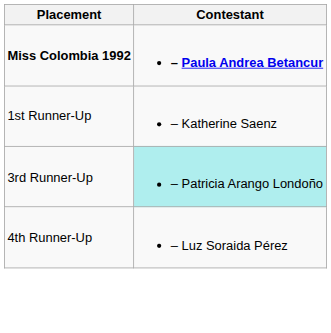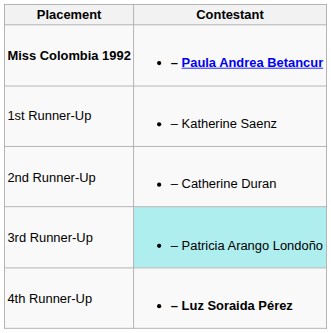+ row: 2nd Runner-Up | – Catherine Duran
4th Runner-Up | Contestant: normal -> bold
